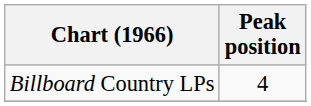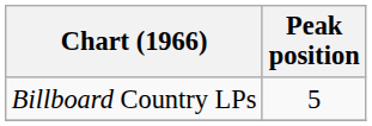Billboard Country LPs | Peak position: 4 -> 5
